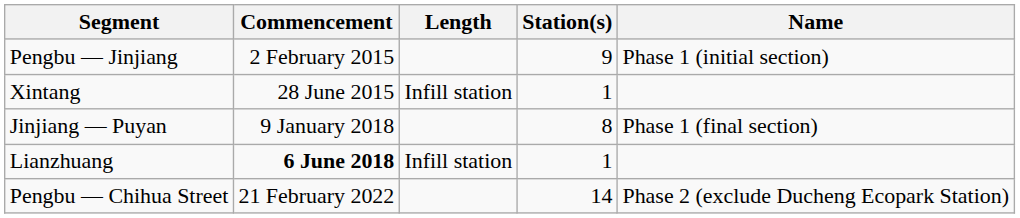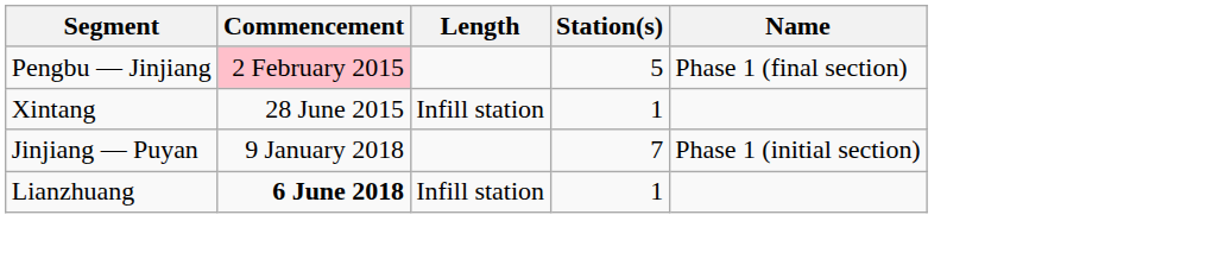Pengbu — Jinjiang | Commencement: no background -> pink background
Pengbu — Jinjiang | Station(s): 9 -> 5
Pengbu — Jinjiang | Name: Phase 1 (initial section) -> Phase 1 (final section)
Jinjiang — Puyan | Station(s): 8 -> 7
Jinjiang — Puyan | Name: Phase 1 (final section) -> Phase 1 (initial section)
- row: Pengbu — Chihua Street | 21 February 2022 | 14 | Phase 2 (exclude Ducheng Ecopark Station)
